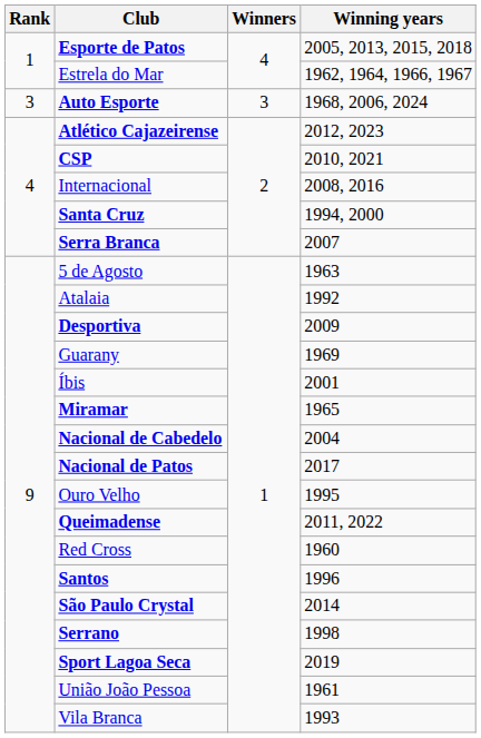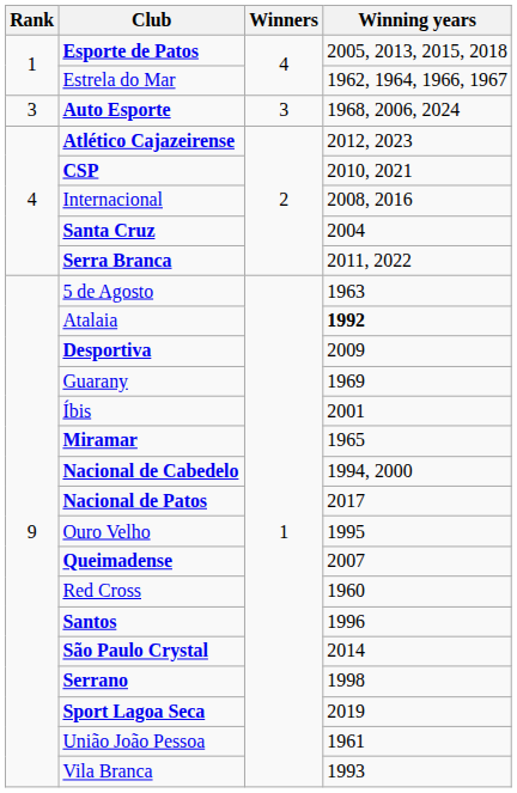Santa Cruz | Winning years: 1994, 2000 -> 2004
Serra Branca | Winning years: 2007 -> 2011, 2022
Atalaia | Winning years: normal -> bold
Nacional de Cabedelo | Winning years: 2004 -> 1994, 2000
Queimadense | Winning years: 2011, 2022 -> 2007
